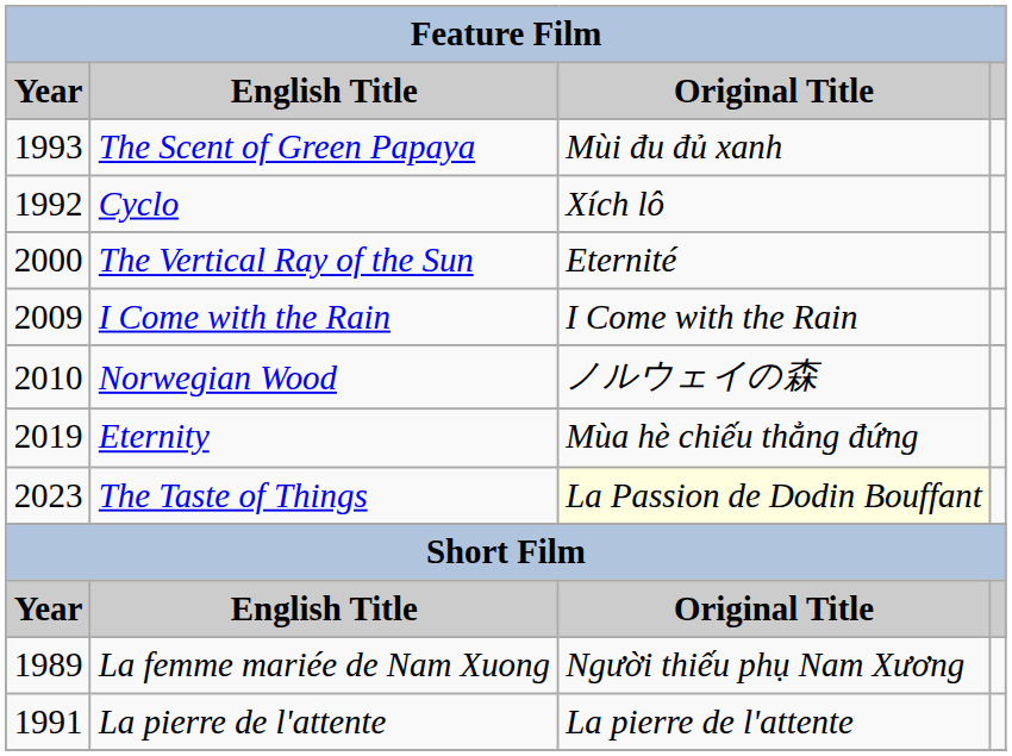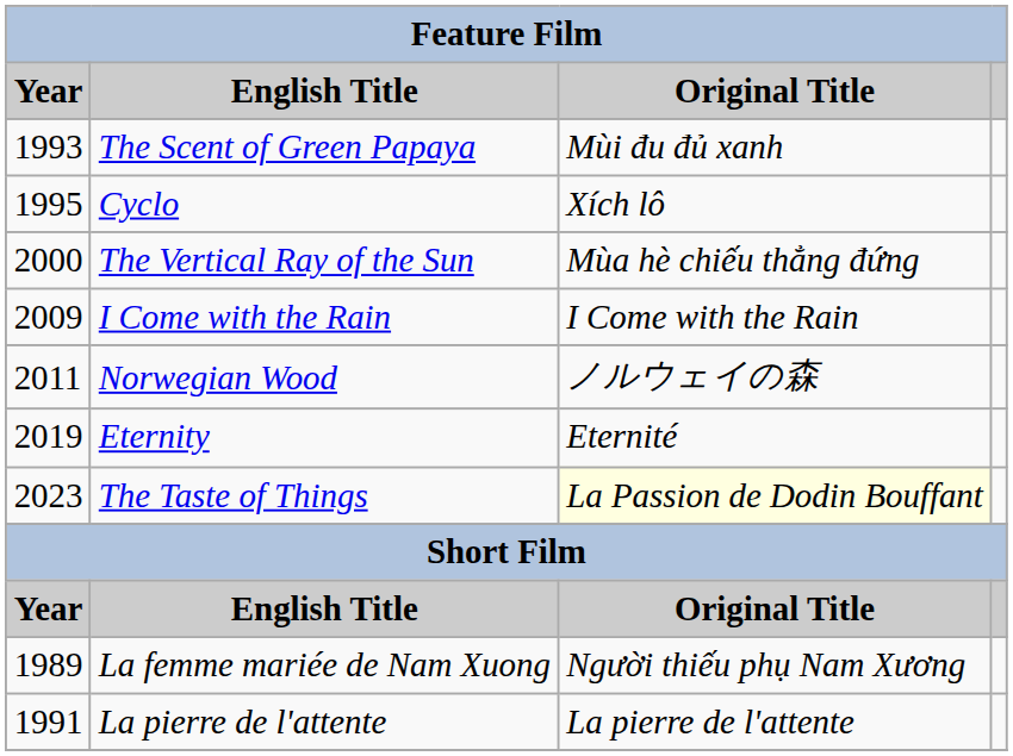Cyclo | Year: 1992 -> 1995
The Vertical Ray of the Sun | Original Title: Eternité -> Mùa hè chiếu thẳng đứng
Norwegian Wood | Year: 2010 -> 2011
Eternity | Original Title: Mùa hè chiếu thẳng đứng -> Eternité
